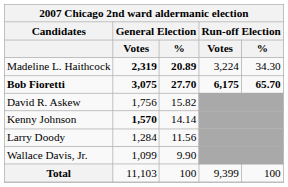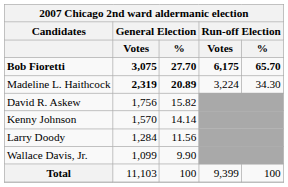rows swapped: Bob Fioretti <-> Madeline L. Haithcock
Kenny Johnson | General Election / Votes: bold -> normal
